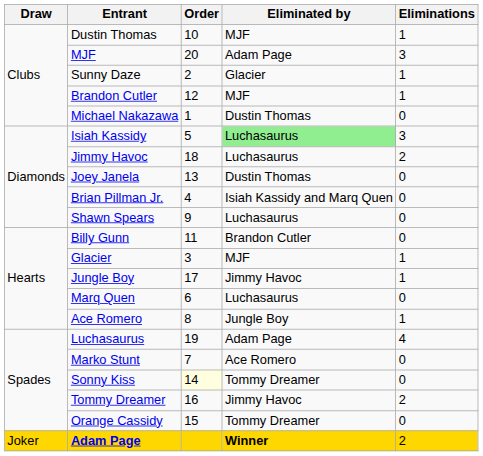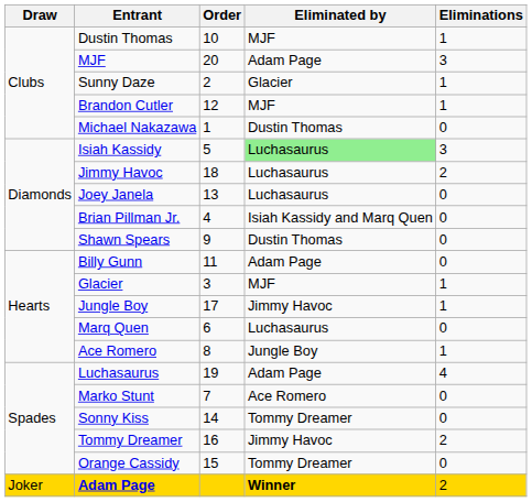Joey Janela | Eliminated by: Dustin Thomas -> Luchasaurus
Shawn Spears | Eliminated by: Luchasaurus -> Dustin Thomas
Billy Gunn | Eliminated by: Brandon Cutler -> Adam Page
Sonny Kiss | Order: lightyellow background -> no background
